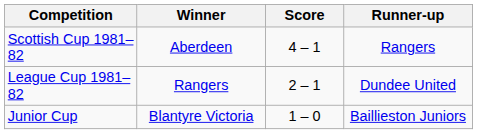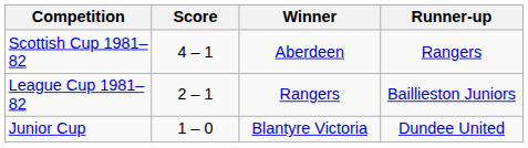columns swapped: Winner <-> Score
League Cup 1981–82 | Runner-up: Dundee United -> Baillieston Juniors
Junior Cup | Runner-up: Baillieston Juniors -> Dundee United
